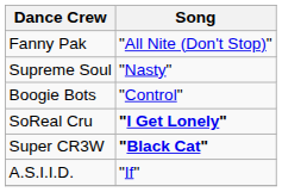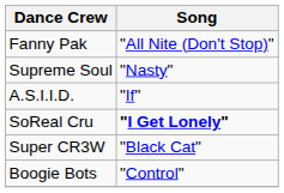rows swapped: Boogie Bots <-> A.S.I.I.D.
Super CR3W | Song: bold -> normal
